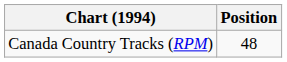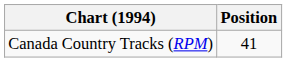Canada Country Tracks (RPM) | Position: 48 -> 41
